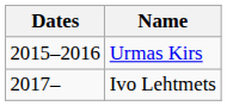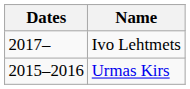rows swapped: Urmas Kirs <-> Ivo Lehtmets
